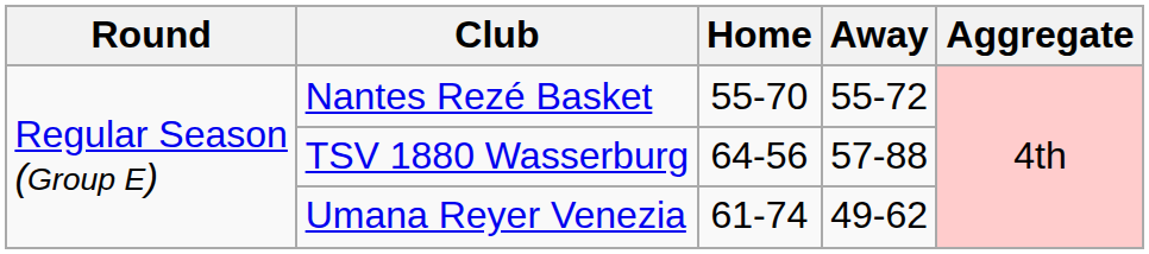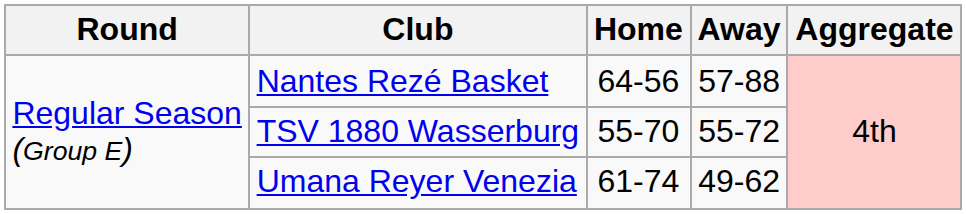Nantes Rezé Basket | Home: 55-70 -> 64-56
Nantes Rezé Basket | Away: 55-72 -> 57-88
TSV 1880 Wasserburg | Home: 64-56 -> 55-70
TSV 1880 Wasserburg | Away: 57-88 -> 55-72
